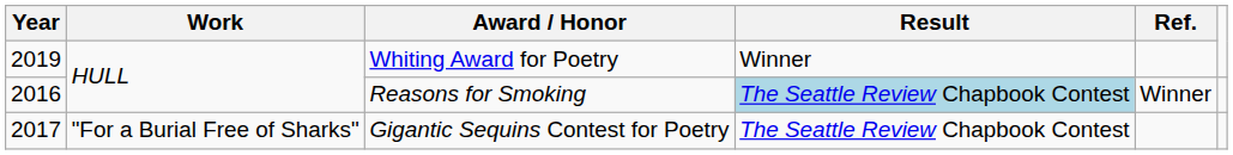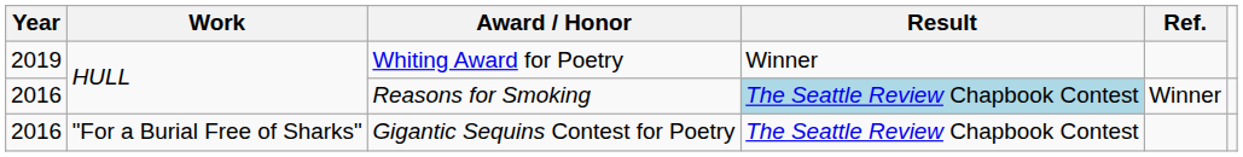Gigantic Sequins Contest for Poetry | Year: 2017 -> 2016
